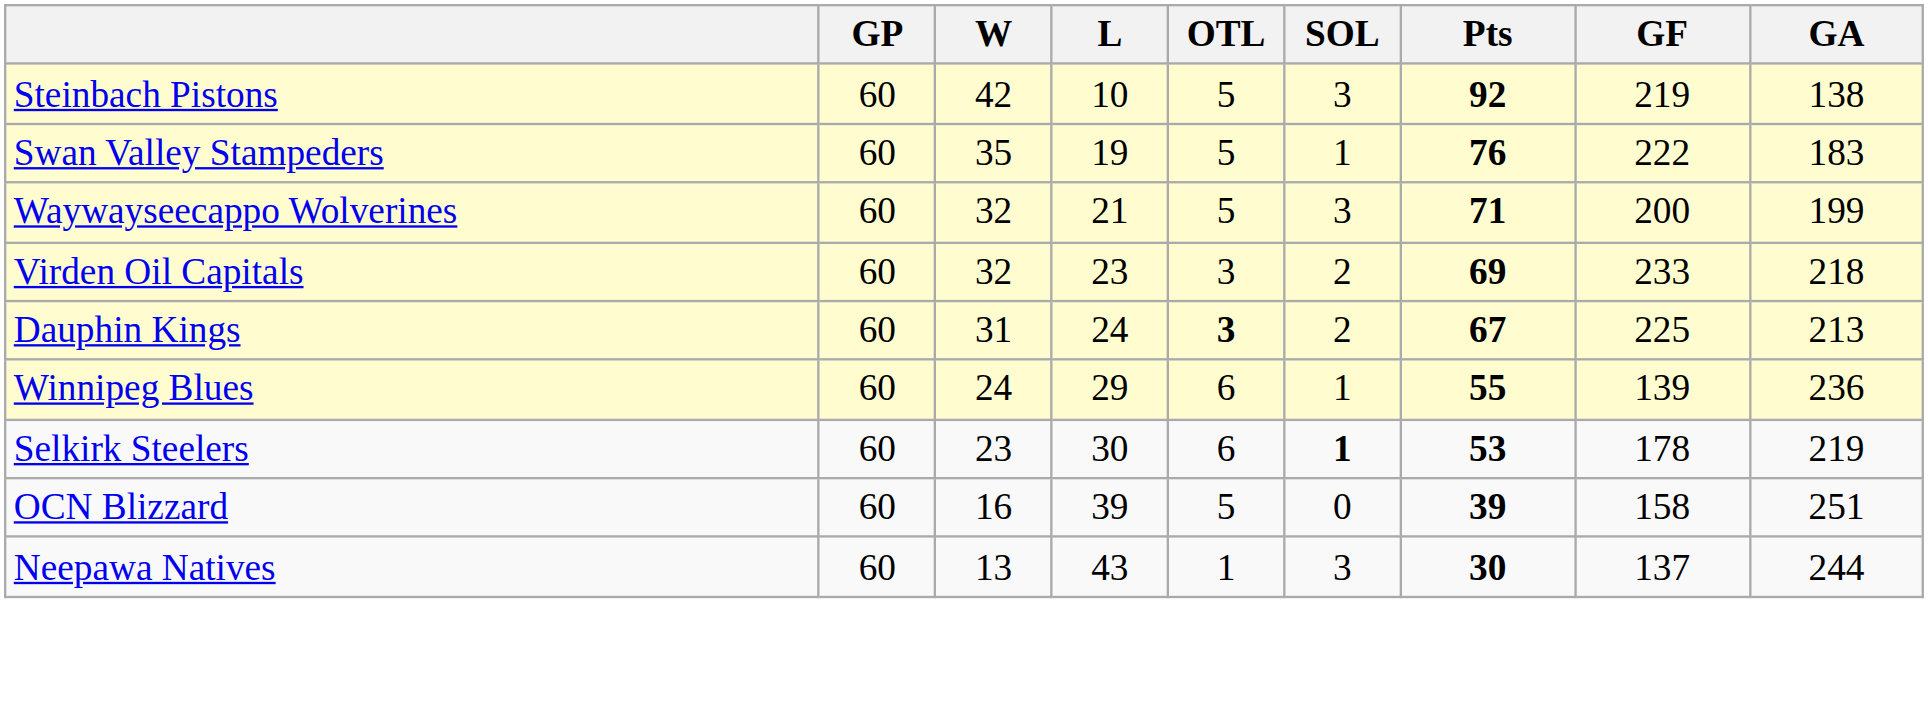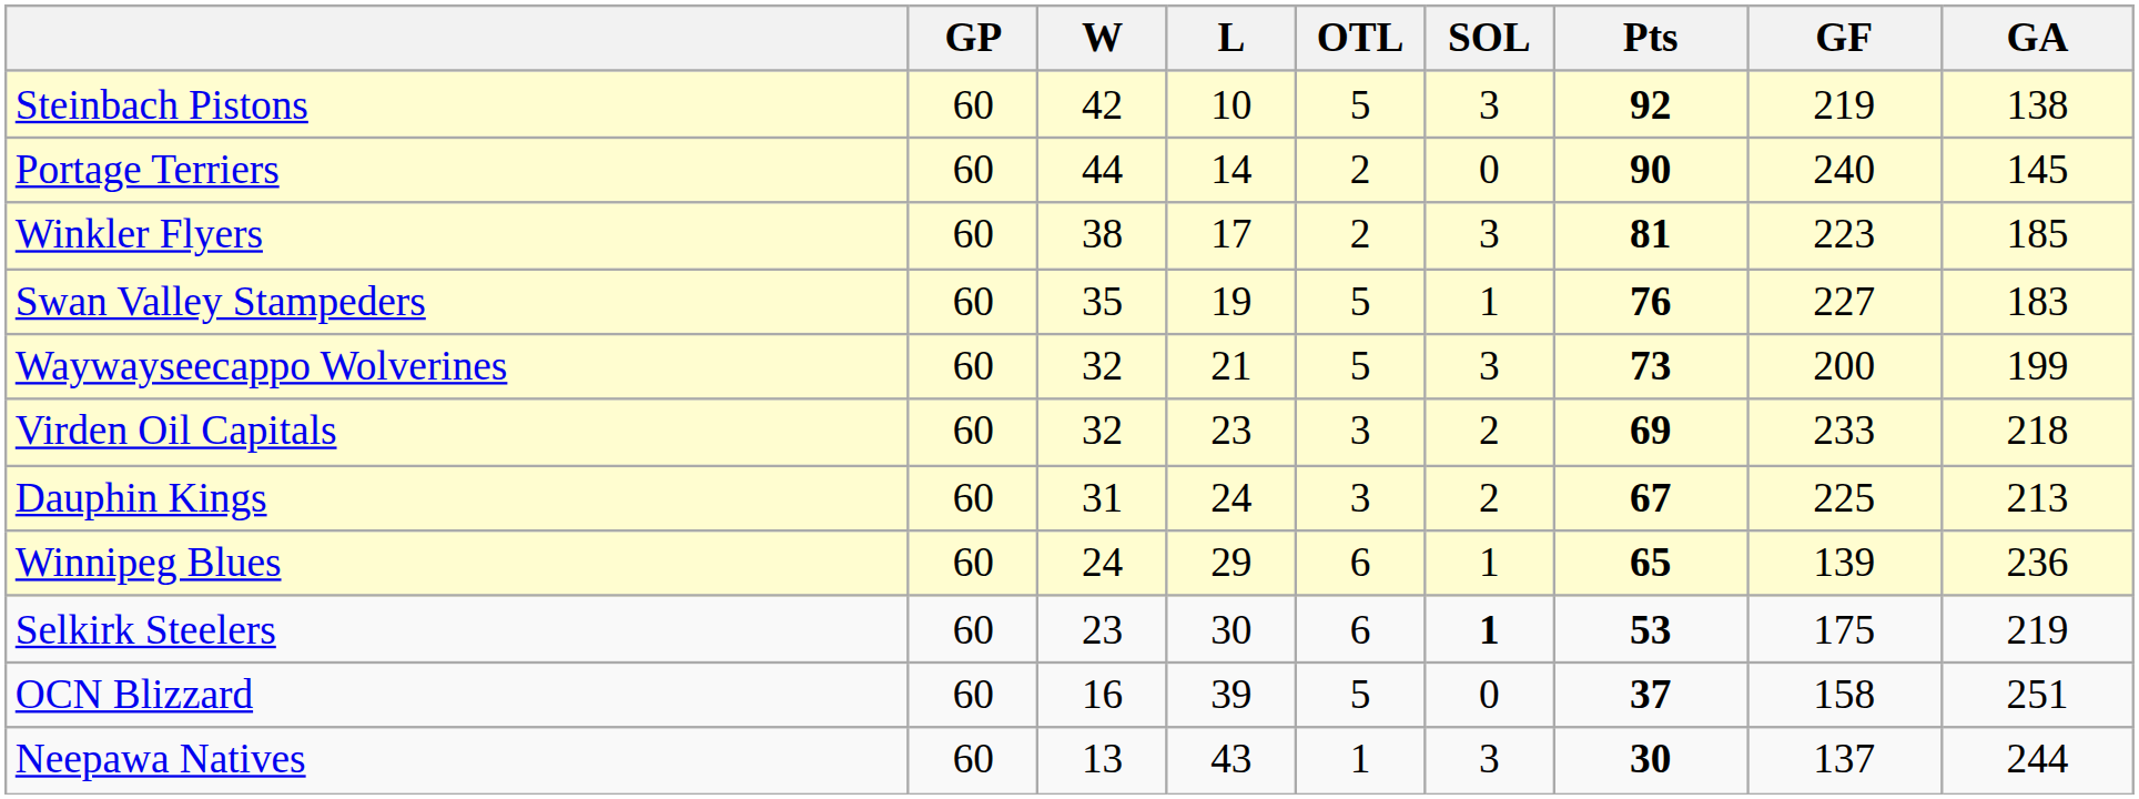+ row: Portage Terriers | 60 | 44 | 14 | 2 | 0 | 90 | 240 | 145
+ row: Winkler Flyers | 60 | 38 | 17 | 2 | 3 | 81 | 223 | 185
Swan Valley Stampeders | GF: 222 -> 227
Waywayseecappo Wolverines | Pts: 71 -> 73
Dauphin Kings | OTL: bold -> normal
Winnipeg Blues | Pts: 55 -> 65
Selkirk Steelers | GF: 178 -> 175
OCN Blizzard | Pts: 39 -> 37
